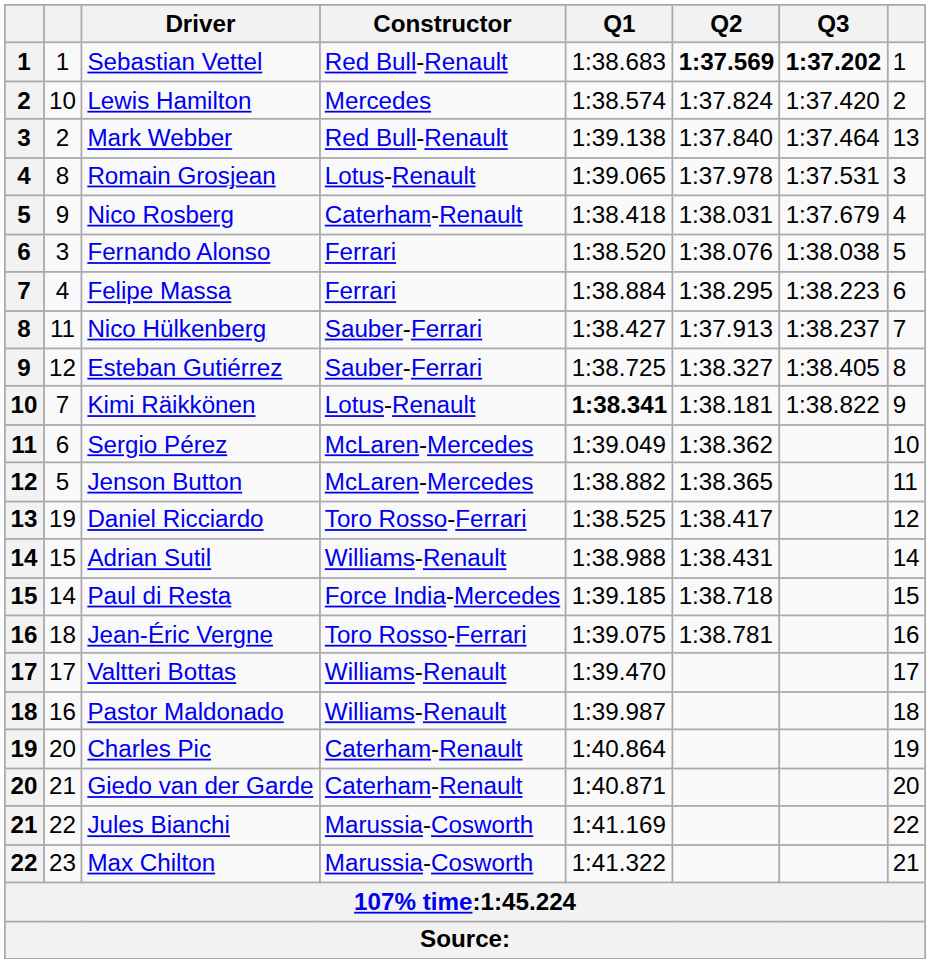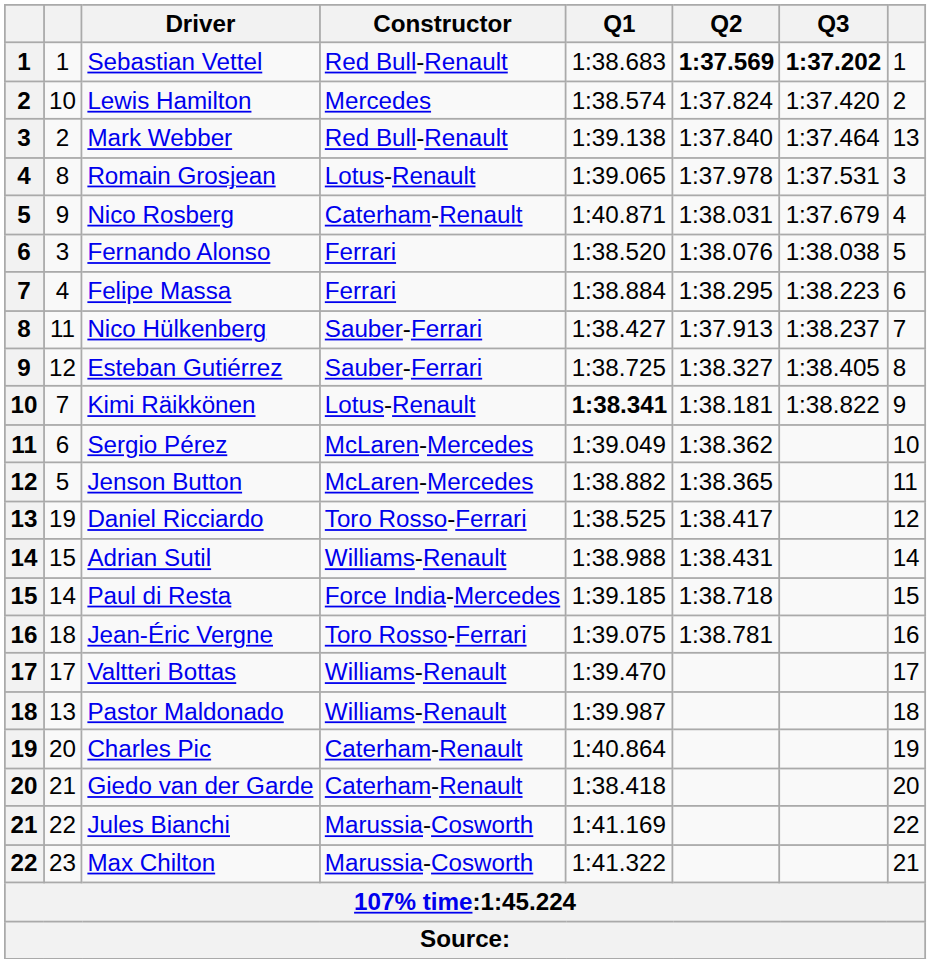Nico Rosberg | Q1: 1:38.418 -> 1:40.871
Pastor Maldonado | column 2: 16 -> 13
Giedo van der Garde | Q1: 1:40.871 -> 1:38.418
